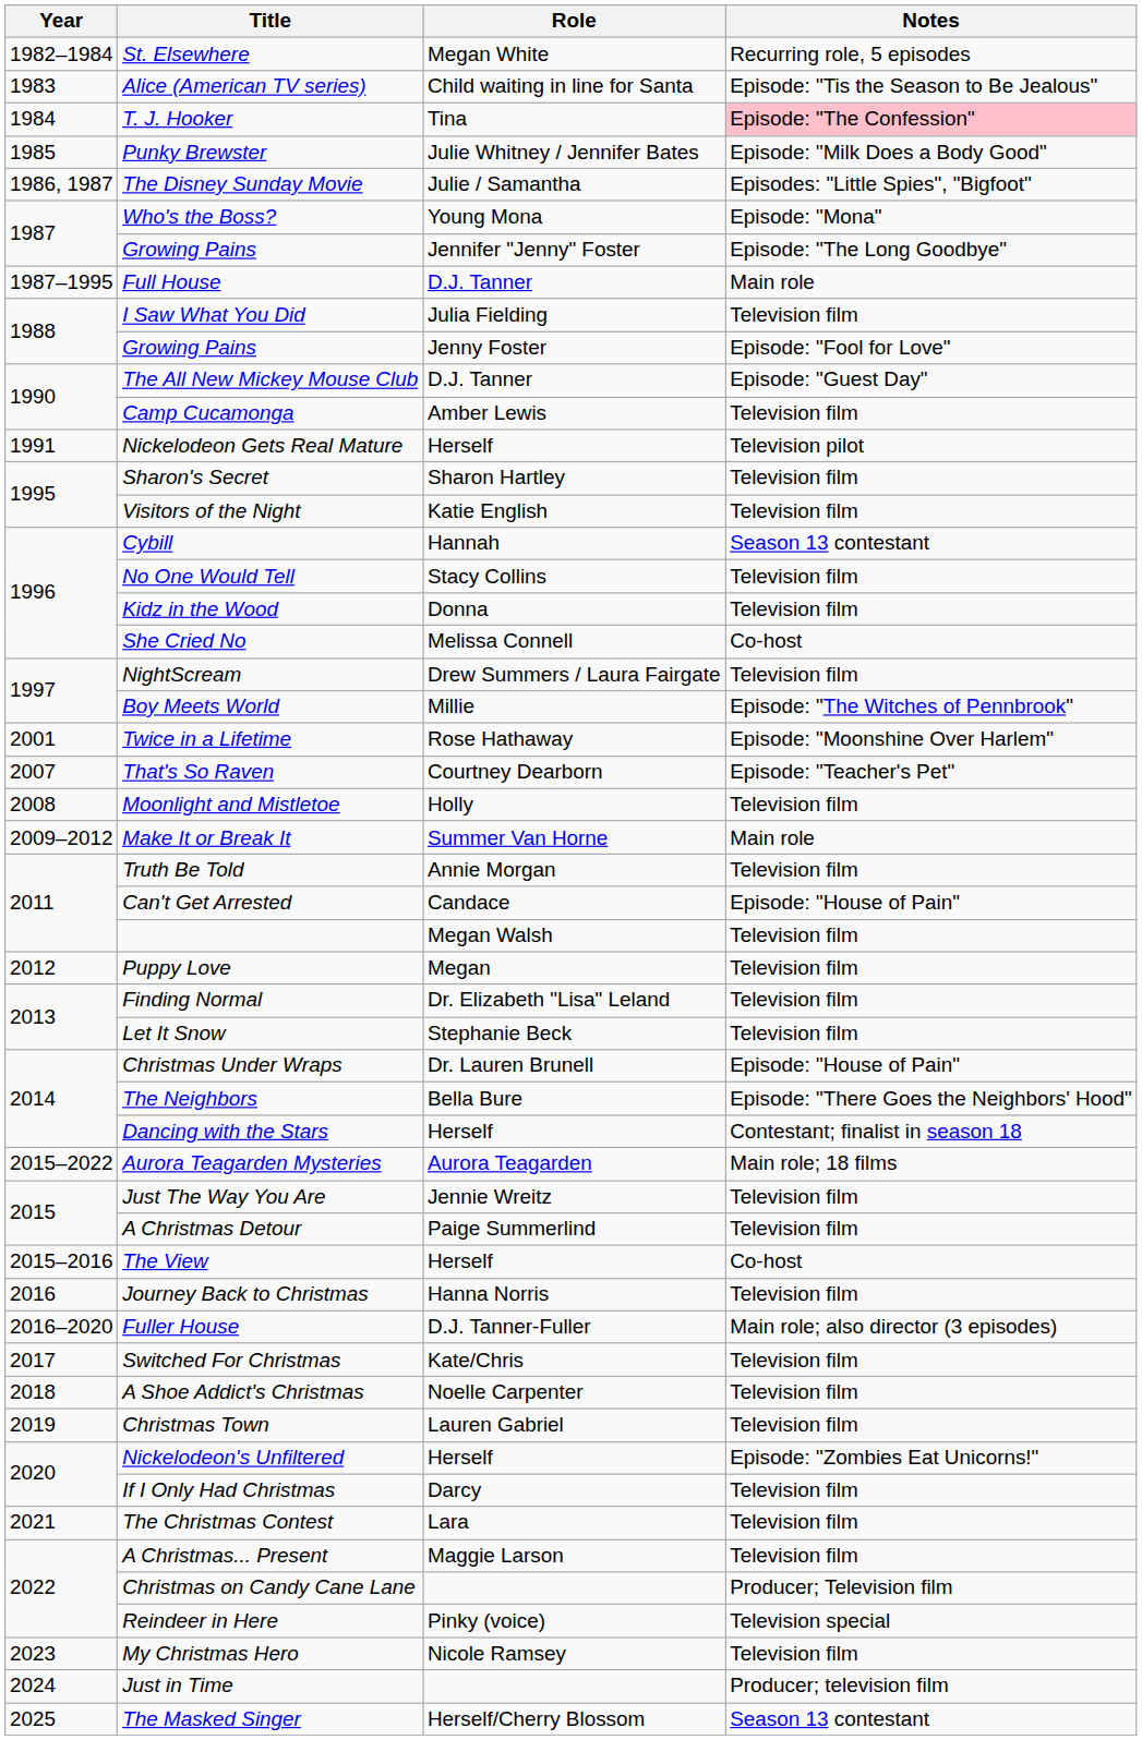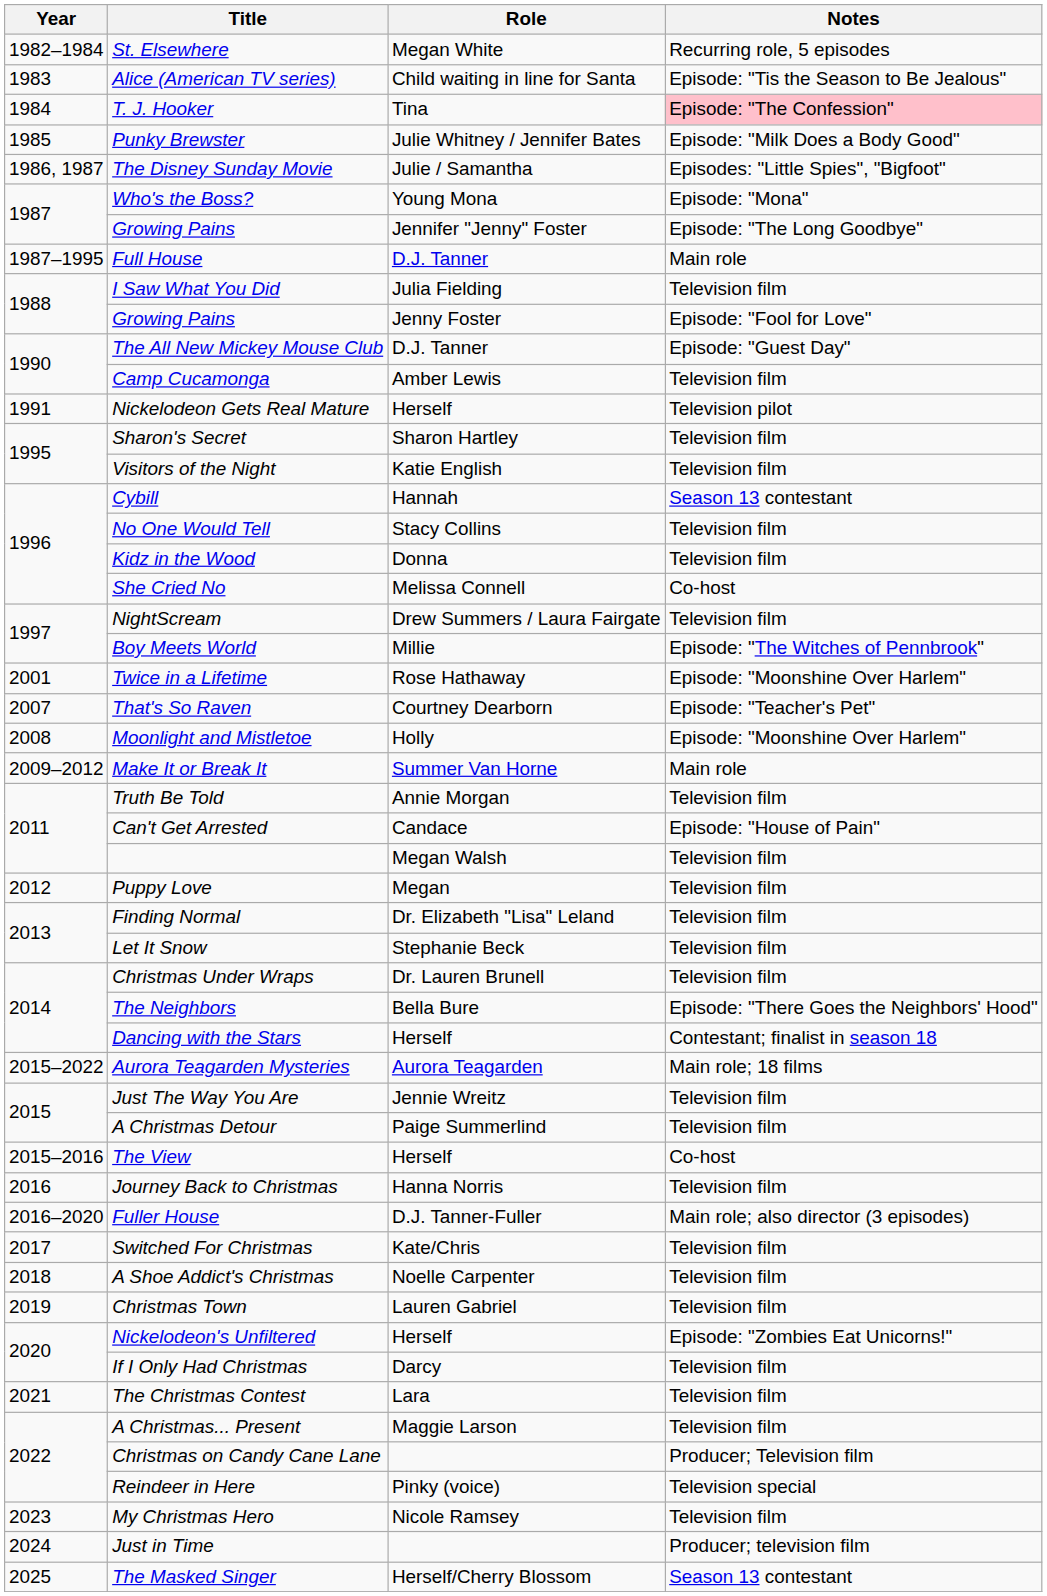Moonlight and Mistletoe | Notes: Television film -> Episode: "Moonshine Over Harlem"
Christmas Under Wraps | Notes: Episode: "House of Pain" -> Television film
